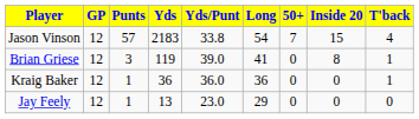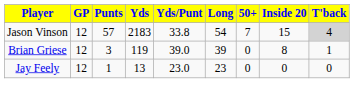Jason Vinson | T'back: no background -> lightgrey background
Brian Griese | Long: 41 -> 39
- row: Kraig Baker | 12 | 1 | 36 | 36.0 | 36 | 0 | 0 | 1
Jay Feely | Long: 29 -> 23
